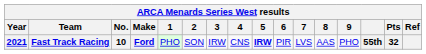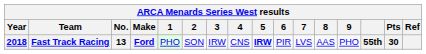Fast Track Racing | Year: 2021 -> 2018
Fast Track Racing | No.: 10 -> 13
Fast Track Racing | Pts: 32 -> 30
